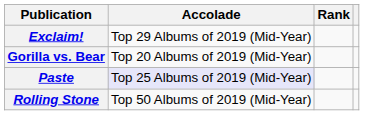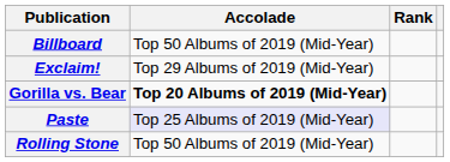+ row: Billboard | Top 50 Albums of 2019 (Mid-Year)
Gorilla vs. Bear | Accolade: normal -> bold
